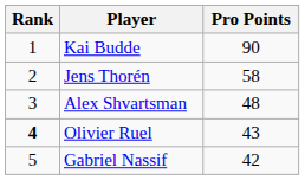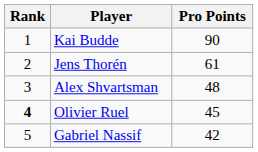Jens Thorén | Pro Points: 58 -> 61
Olivier Ruel | Pro Points: 43 -> 45
